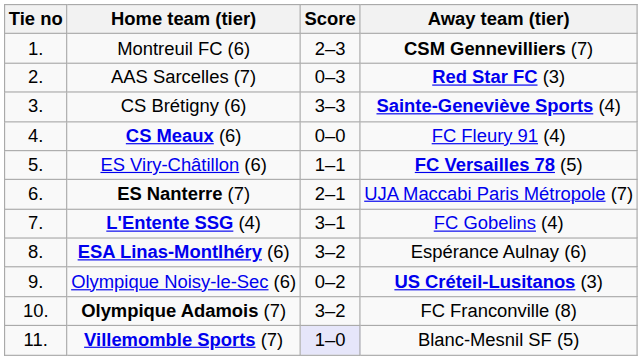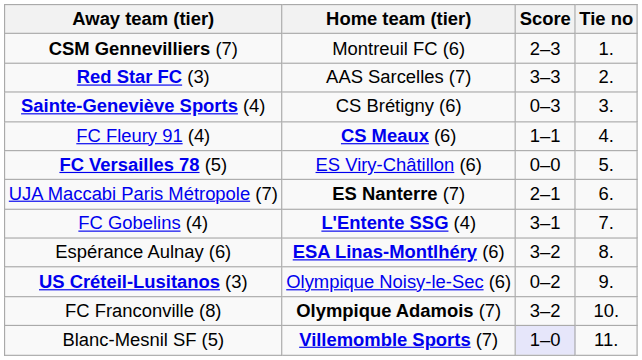columns swapped: Tie no <-> Away team (tier)
AAS Sarcelles (7) | Score: 0–3 -> 3–3
CS Brétigny (6) | Score: 3–3 -> 0–3
CS Meaux (6) | Score: 0–0 -> 1–1
ES Viry-Châtillon (6) | Score: 1–1 -> 0–0
